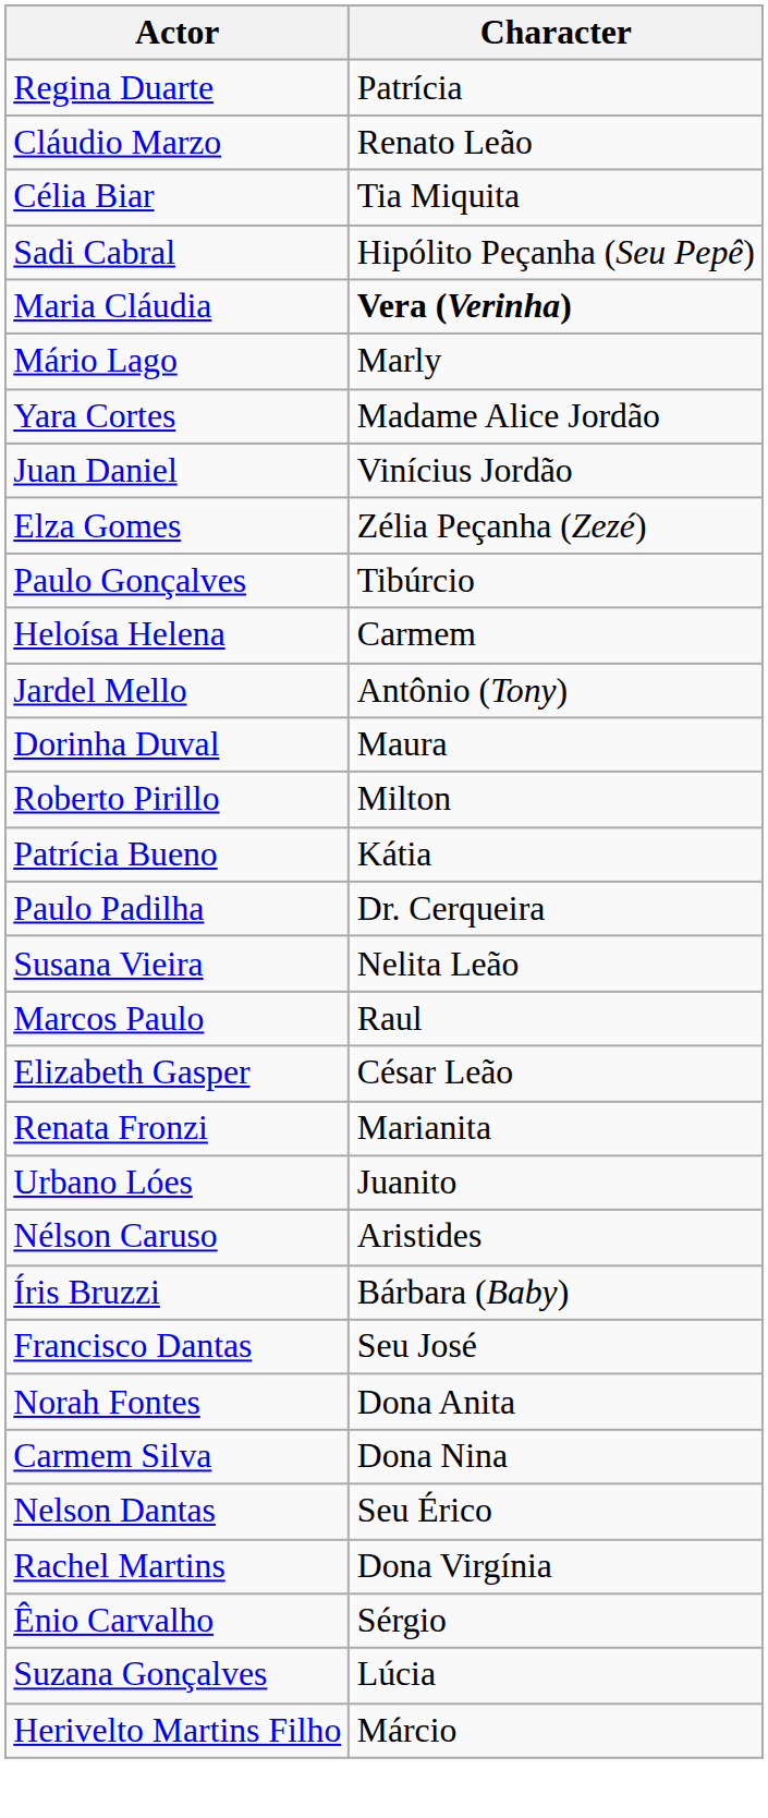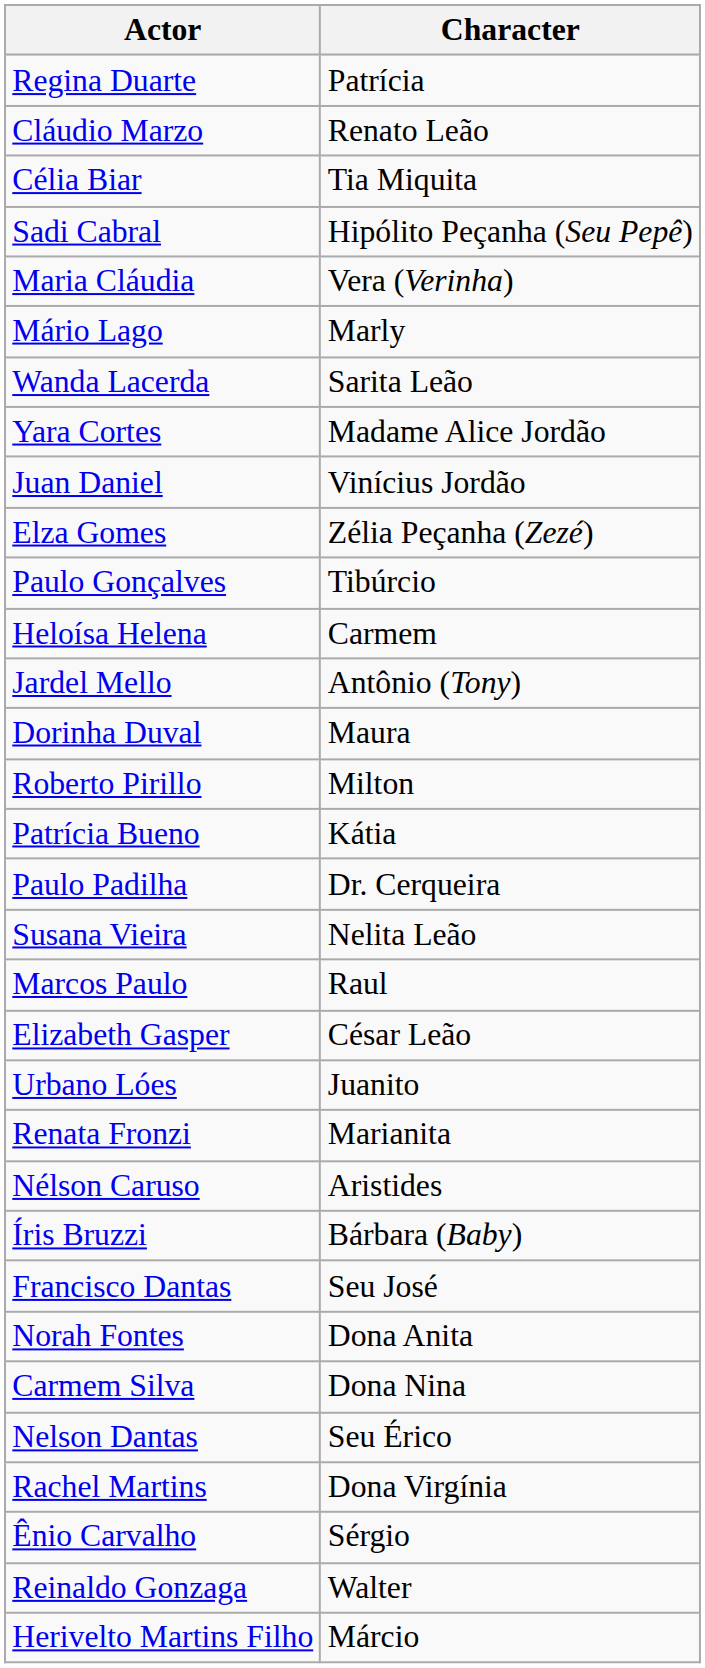Maria Cláudia | Character: bold -> normal
+ row: Wanda Lacerda | Sarita Leão
rows swapped: Urbano Lóes <-> Renata Fronzi
+ row: Reinaldo Gonzaga | Walter
- row: Suzana Gonçalves | Lúcia
